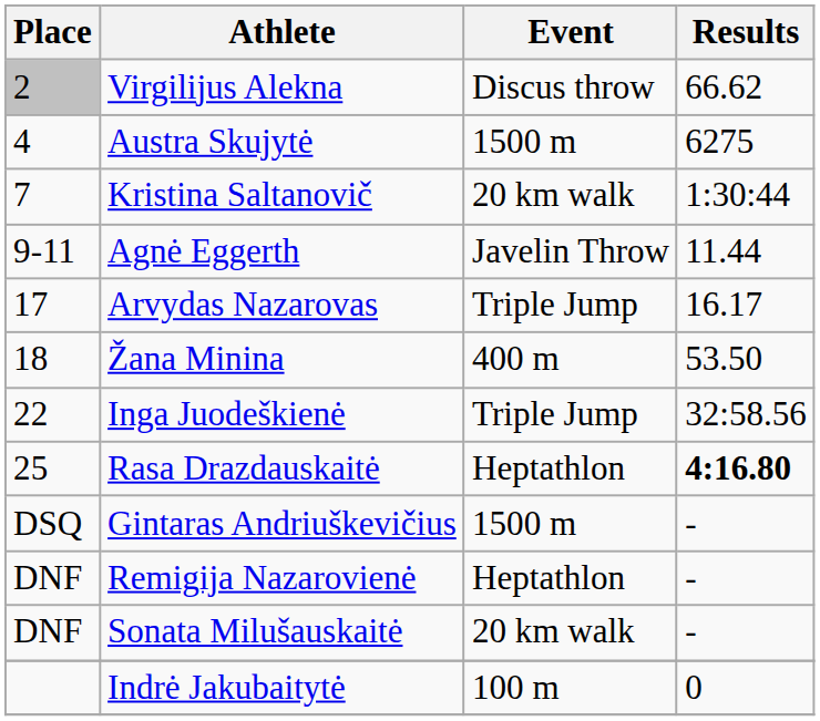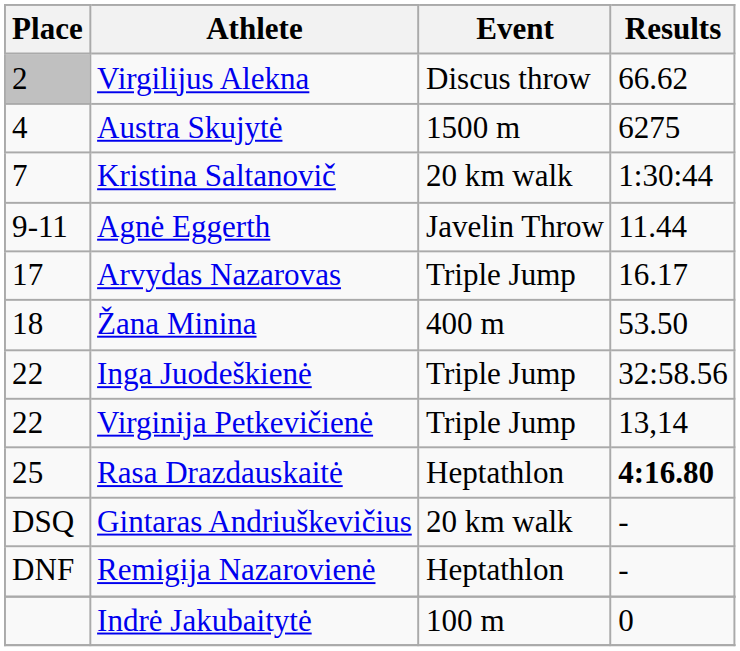+ row: 22 | Virginija Petkevičienė | Triple Jump | 13,14
Gintaras Andriuškevičius | Event: 1500 m -> 20 km walk
- row: DNF | Sonata Milušauskaitė | 20 km walk | -
